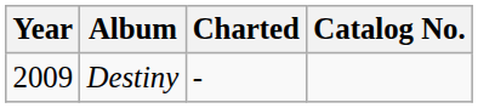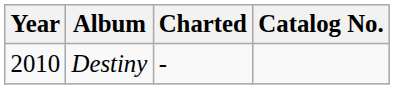Destiny | Year: 2009 -> 2010
